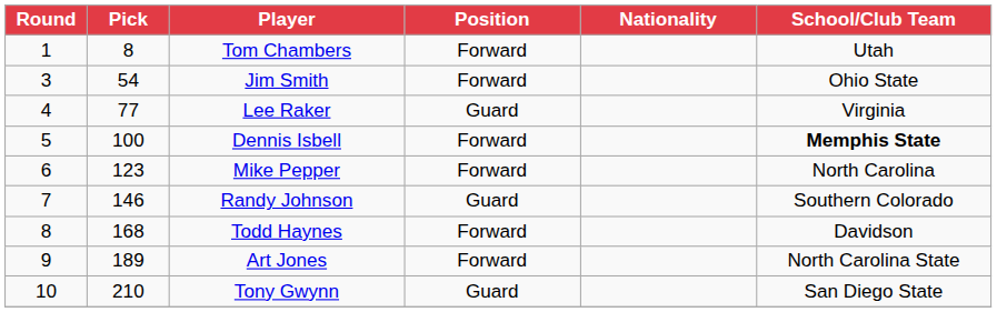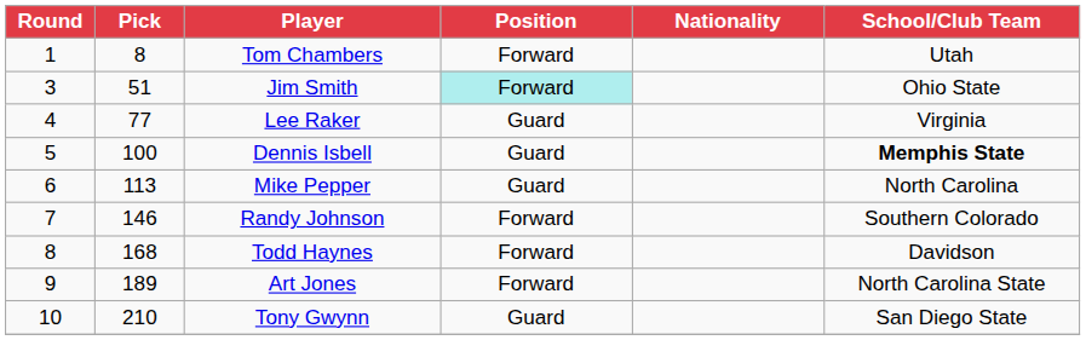Jim Smith | Pick: 54 -> 51
Jim Smith | Position: no background -> paleturquoise background
Dennis Isbell | Position: Forward -> Guard
Mike Pepper | Pick: 123 -> 113
Mike Pepper | Position: Forward -> Guard
Randy Johnson | Position: Guard -> Forward
